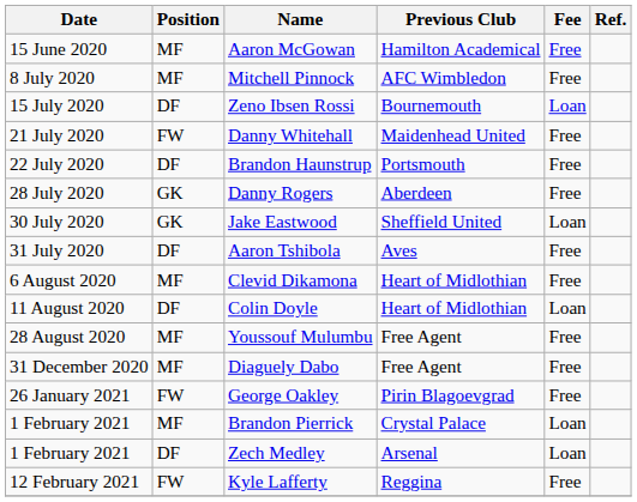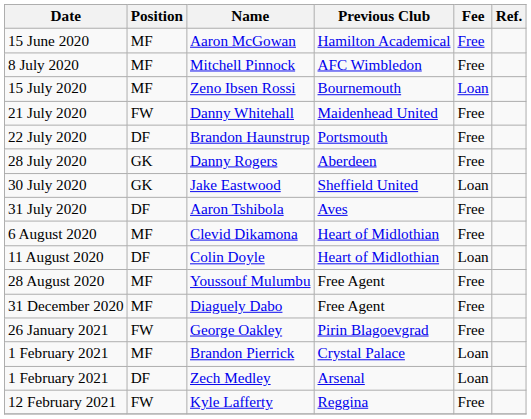Zeno Ibsen Rossi | Position: DF -> MF
